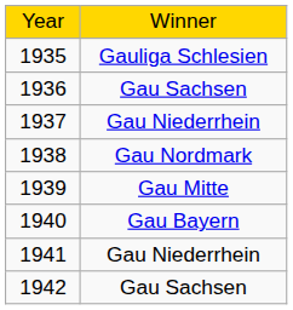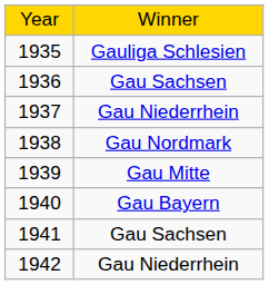1941 | column 2: Gau Niederrhein -> Gau Sachsen
1942 | column 2: Gau Sachsen -> Gau Niederrhein
